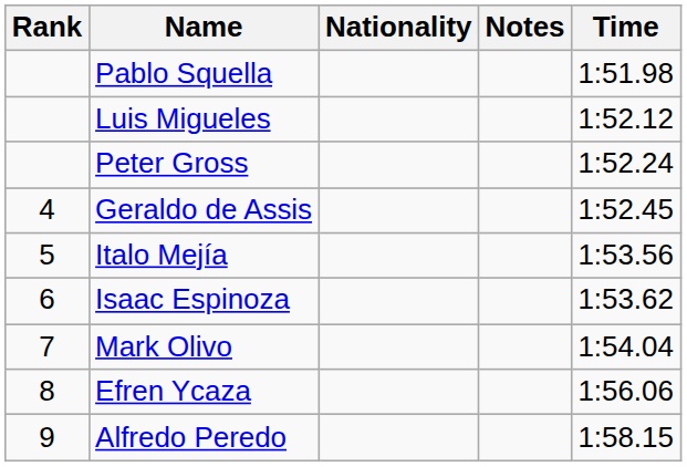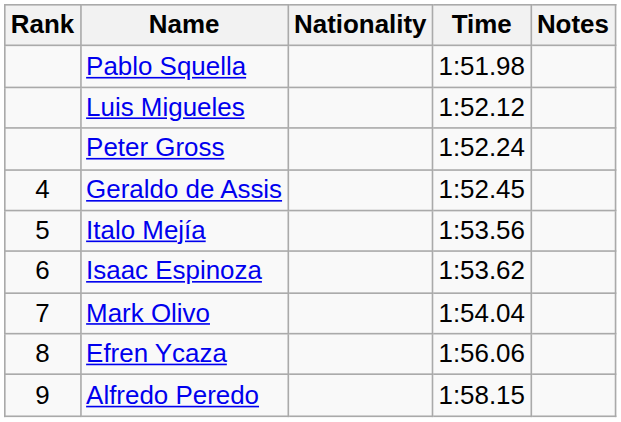columns swapped: Time <-> Notes
